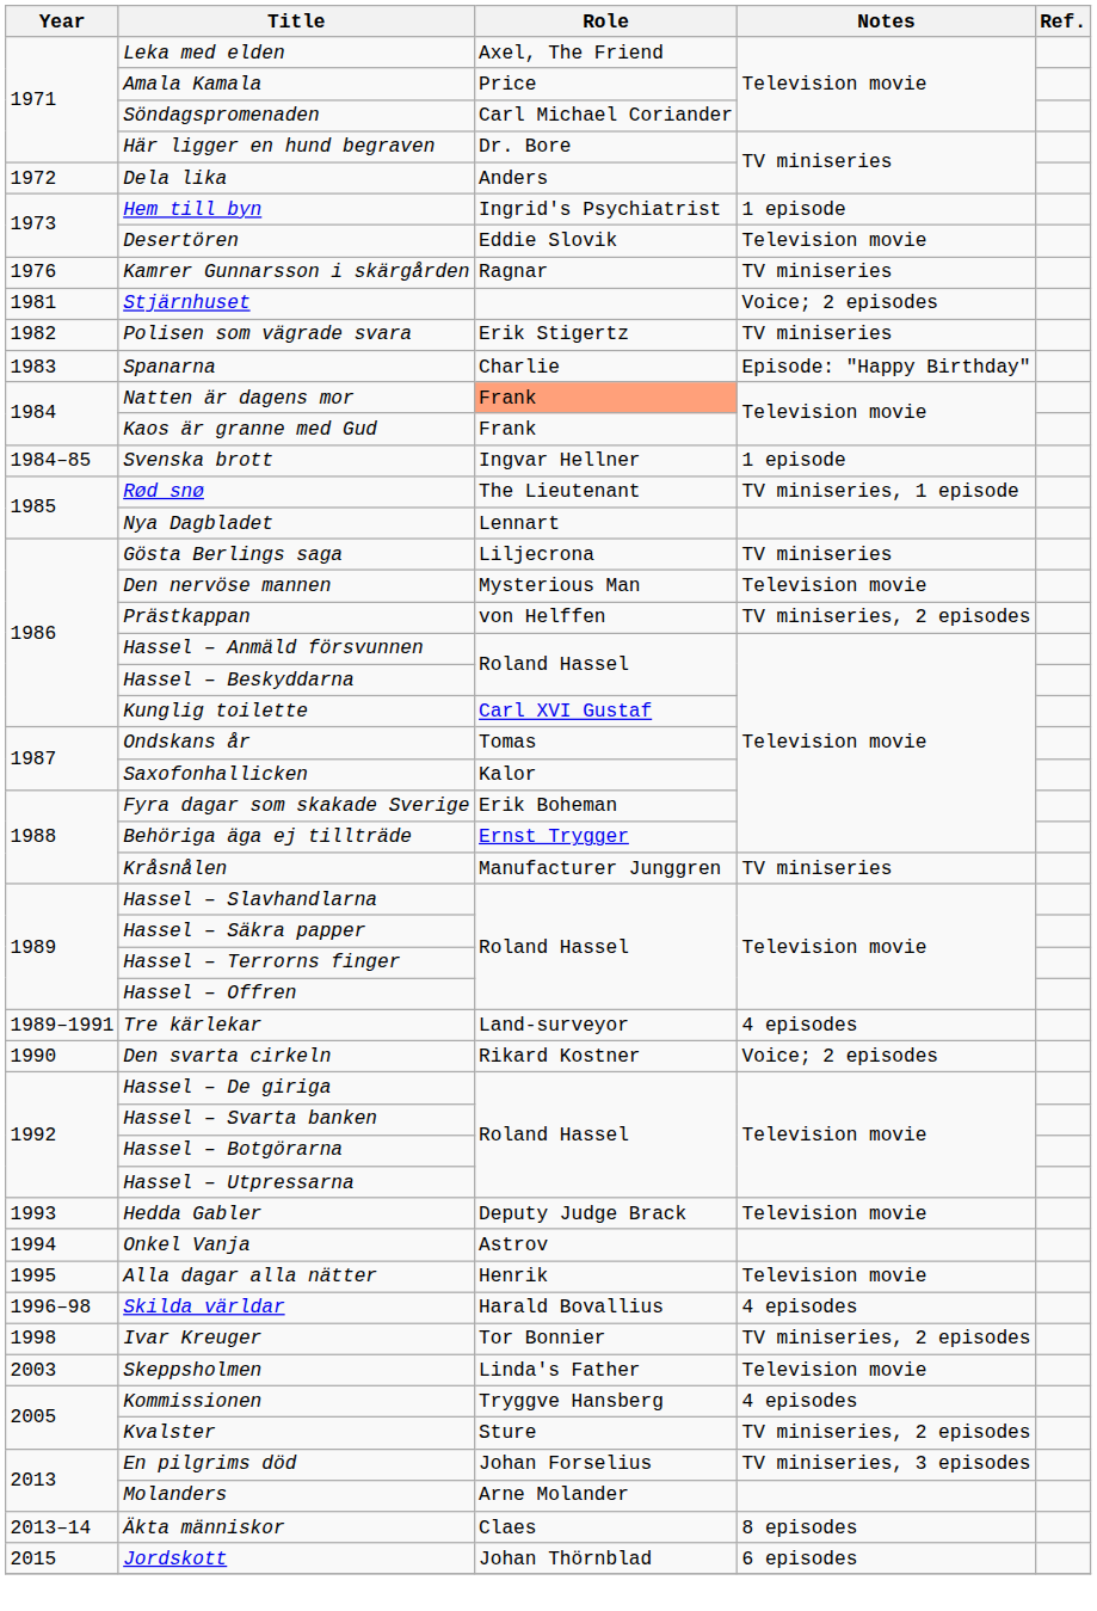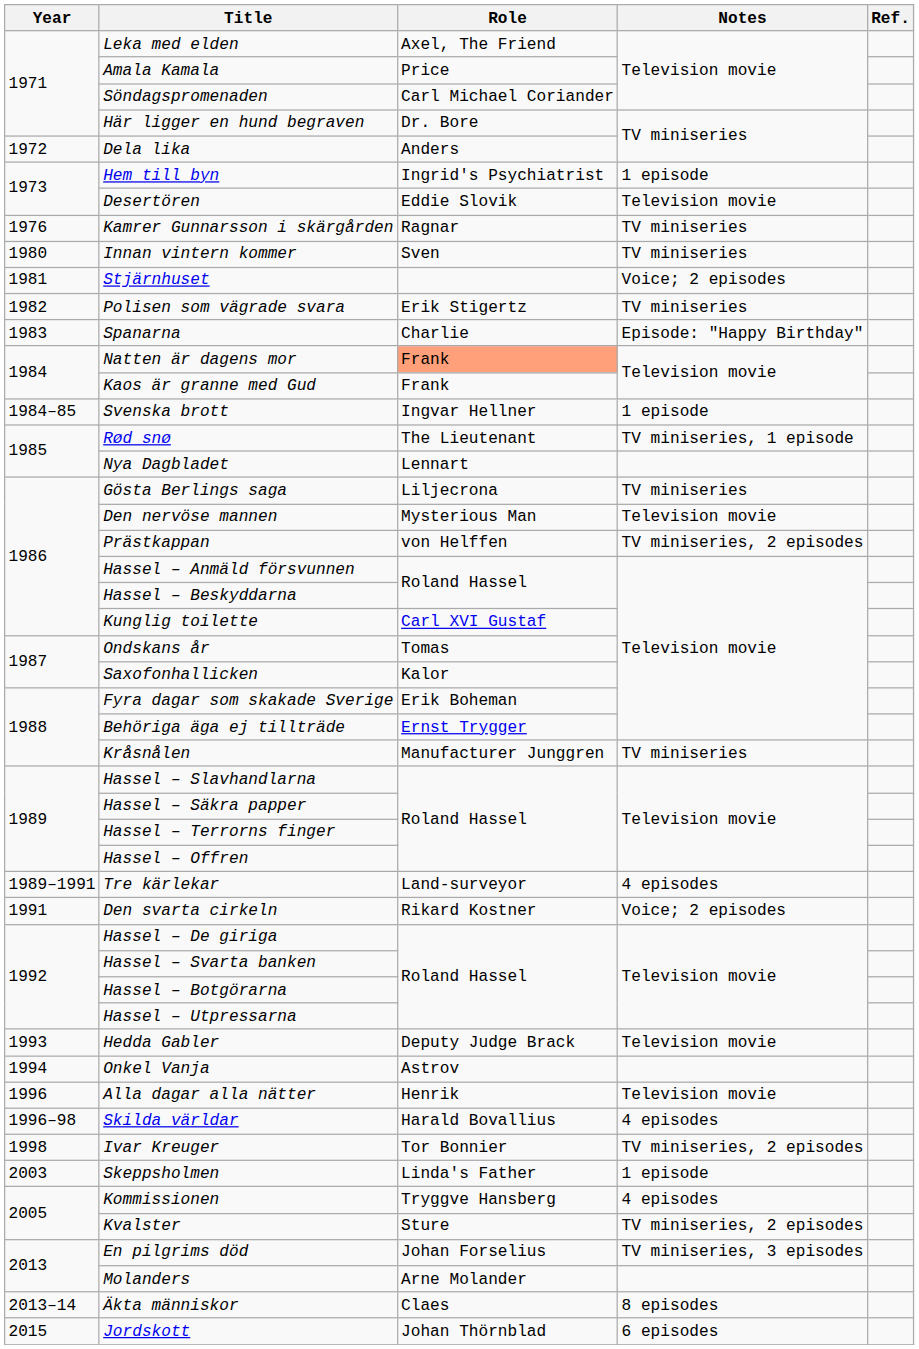+ row: 1980 | Innan vintern kommer | Sven | TV miniseries
Den svarta cirkeln | Year: 1990 -> 1991
Alla dagar alla nätter | Year: 1995 -> 1996
Skeppsholmen | Notes: Television movie -> 1 episode
